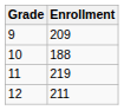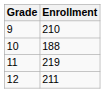9 | Enrollment: 209 -> 210
